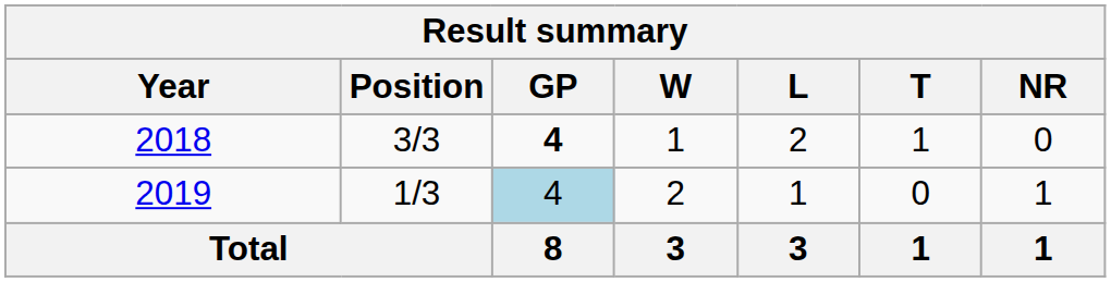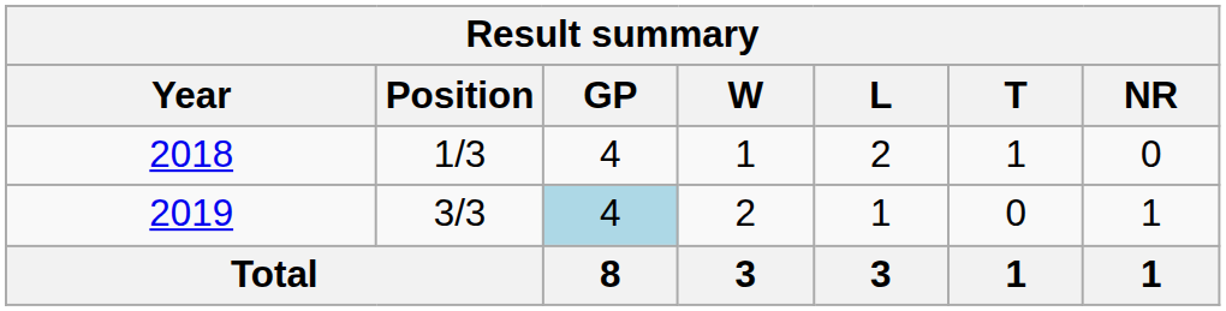2018 | Position: 3/3 -> 1/3
2018 | GP: bold -> normal
2019 | Position: 1/3 -> 3/3
